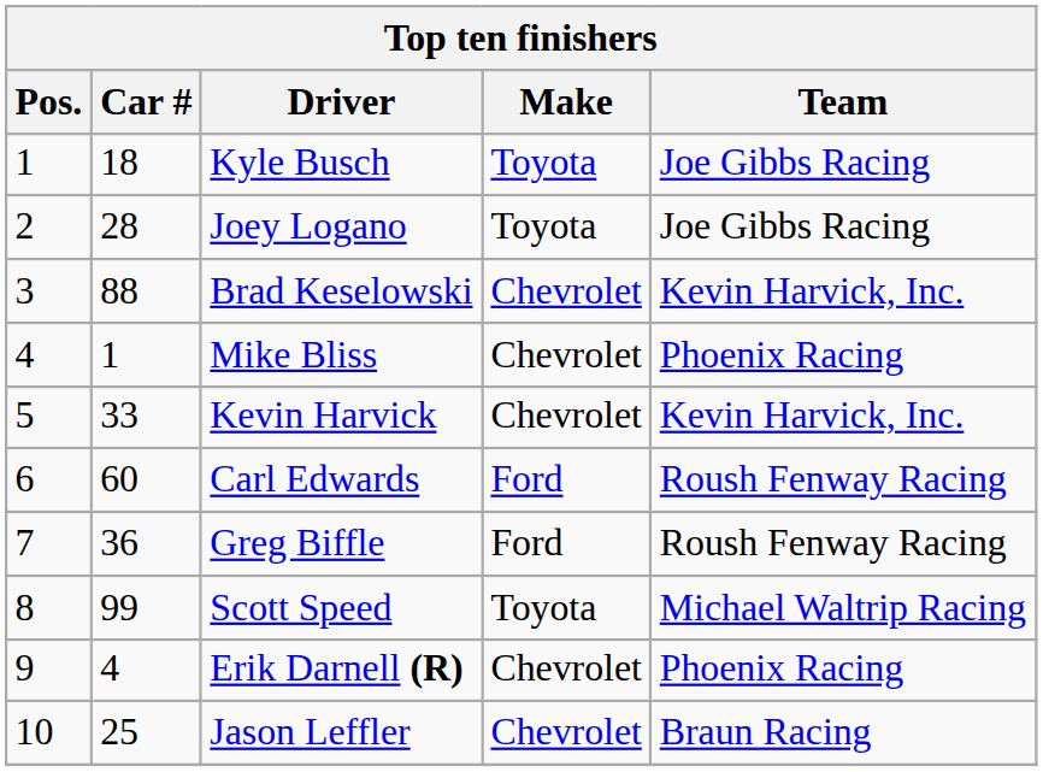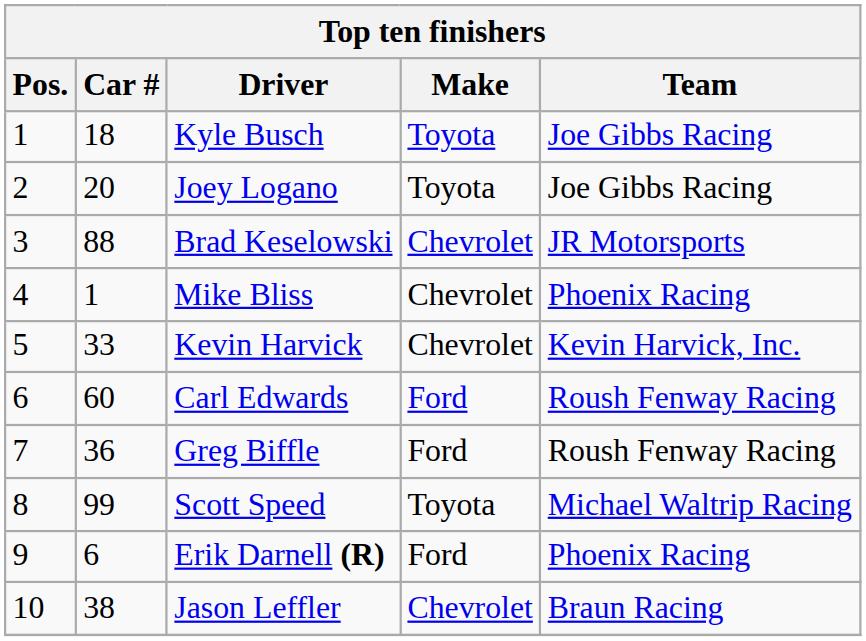Joey Logano | Car #: 28 -> 20
Brad Keselowski | Team: Kevin Harvick, Inc. -> JR Motorsports
Erik Darnell (R) | Car #: 4 -> 6
Erik Darnell (R) | Make: Chevrolet -> Ford
Jason Leffler | Car #: 25 -> 38
